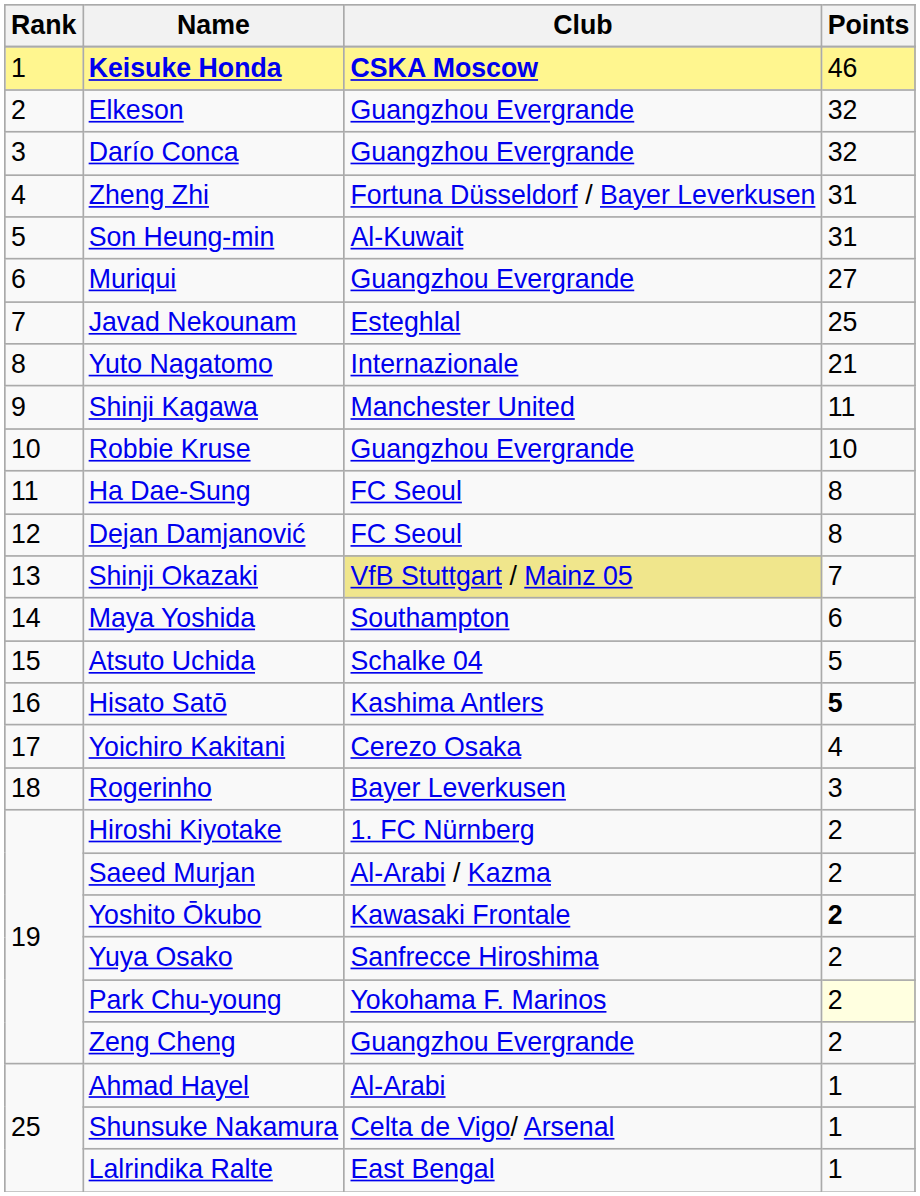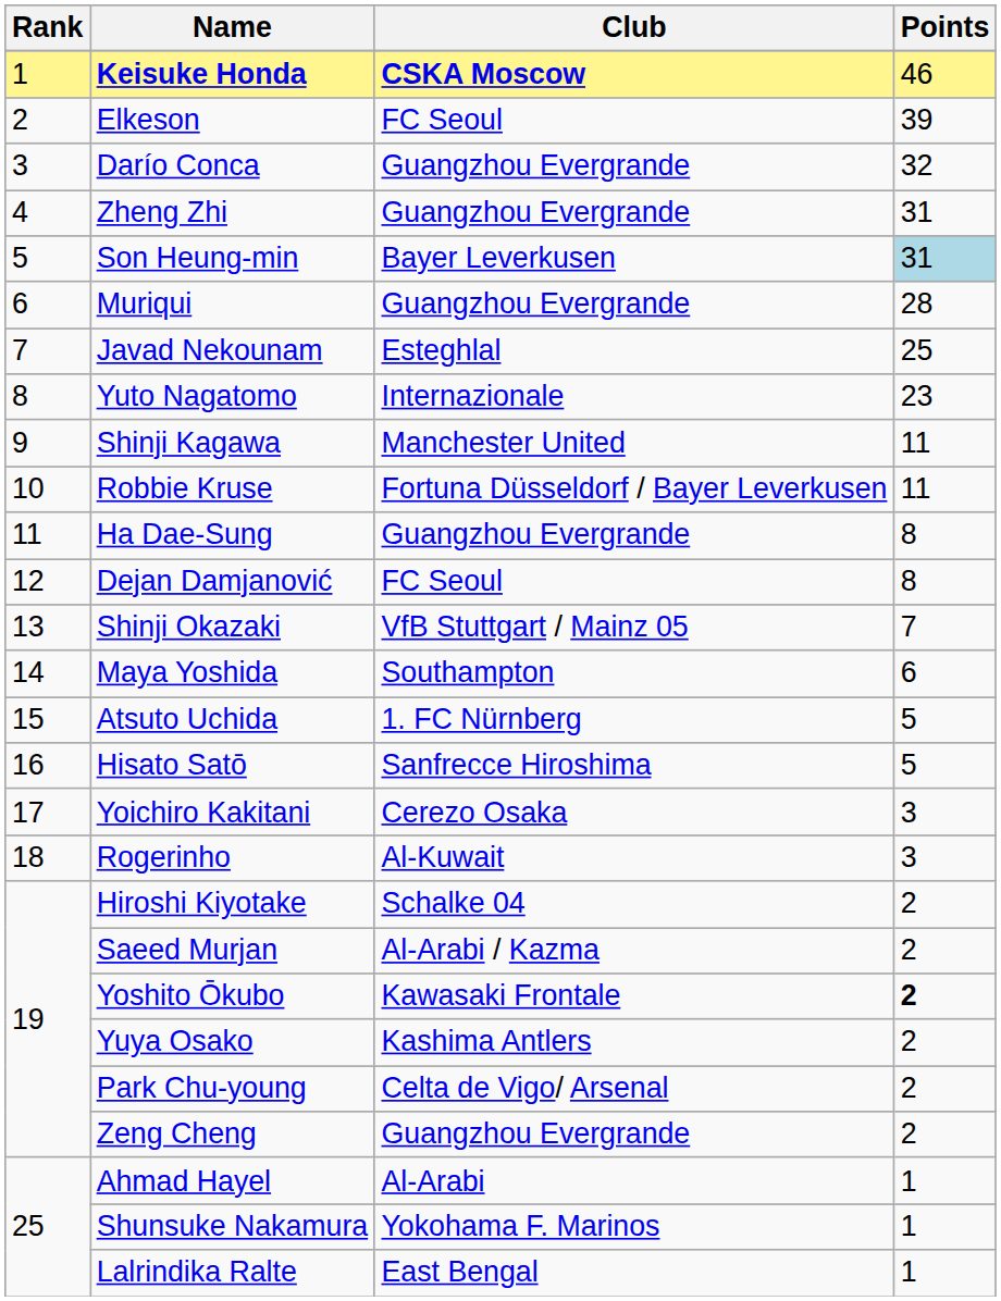Elkeson | Club: Guangzhou Evergrande -> FC Seoul
Elkeson | Points: 32 -> 39
Zheng Zhi | Club: Fortuna Düsseldorf / Bayer Leverkusen -> Guangzhou Evergrande
Son Heung-min | Club: Al-Kuwait -> Bayer Leverkusen
Son Heung-min | Points: no background -> lightblue background
Muriqui | Points: 27 -> 28
Yuto Nagatomo | Points: 21 -> 23
Robbie Kruse | Club: Guangzhou Evergrande -> Fortuna Düsseldorf / Bayer Leverkusen
Robbie Kruse | Points: 10 -> 11
Ha Dae-Sung | Club: FC Seoul -> Guangzhou Evergrande
Shinji Okazaki | Club: khaki background -> no background
Atsuto Uchida | Club: Schalke 04 -> 1. FC Nürnberg
Hisato Satō | Club: Kashima Antlers -> Sanfrecce Hiroshima
Hisato Satō | Points: bold -> normal
Yoichiro Kakitani | Points: 4 -> 3
Rogerinho | Club: Bayer Leverkusen -> Al-Kuwait
Hiroshi Kiyotake | Club: 1. FC Nürnberg -> Schalke 04
Yuya Osako | Club: Sanfrecce Hiroshima -> Kashima Antlers
Park Chu-young | Club: Yokohama F. Marinos -> Celta de Vigo/ Arsenal
Park Chu-young | Points: lightyellow background -> no background
Shunsuke Nakamura | Club: Celta de Vigo/ Arsenal -> Yokohama F. Marinos
